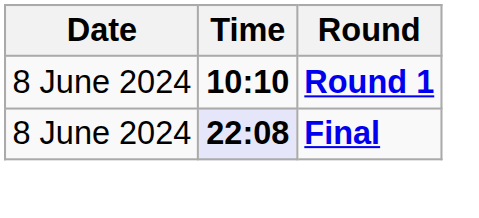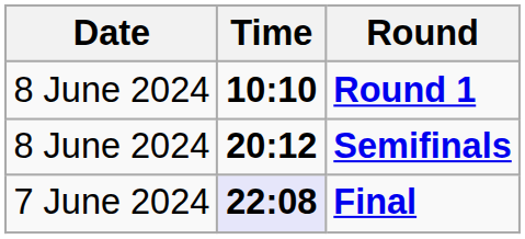+ row: 8 June 2024 | 20:12 | Semifinals
Final | Date: 8 June 2024 -> 7 June 2024
